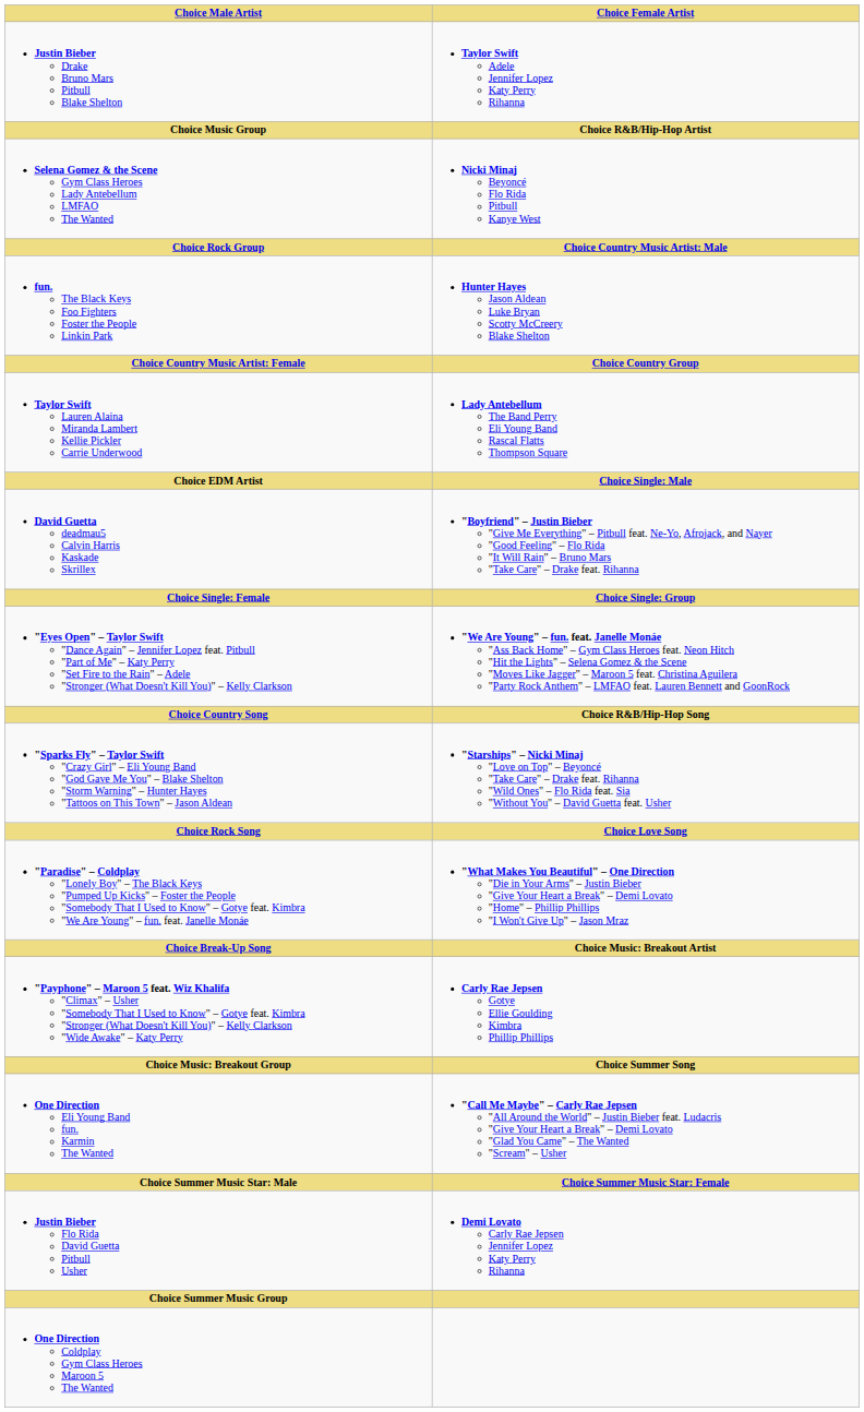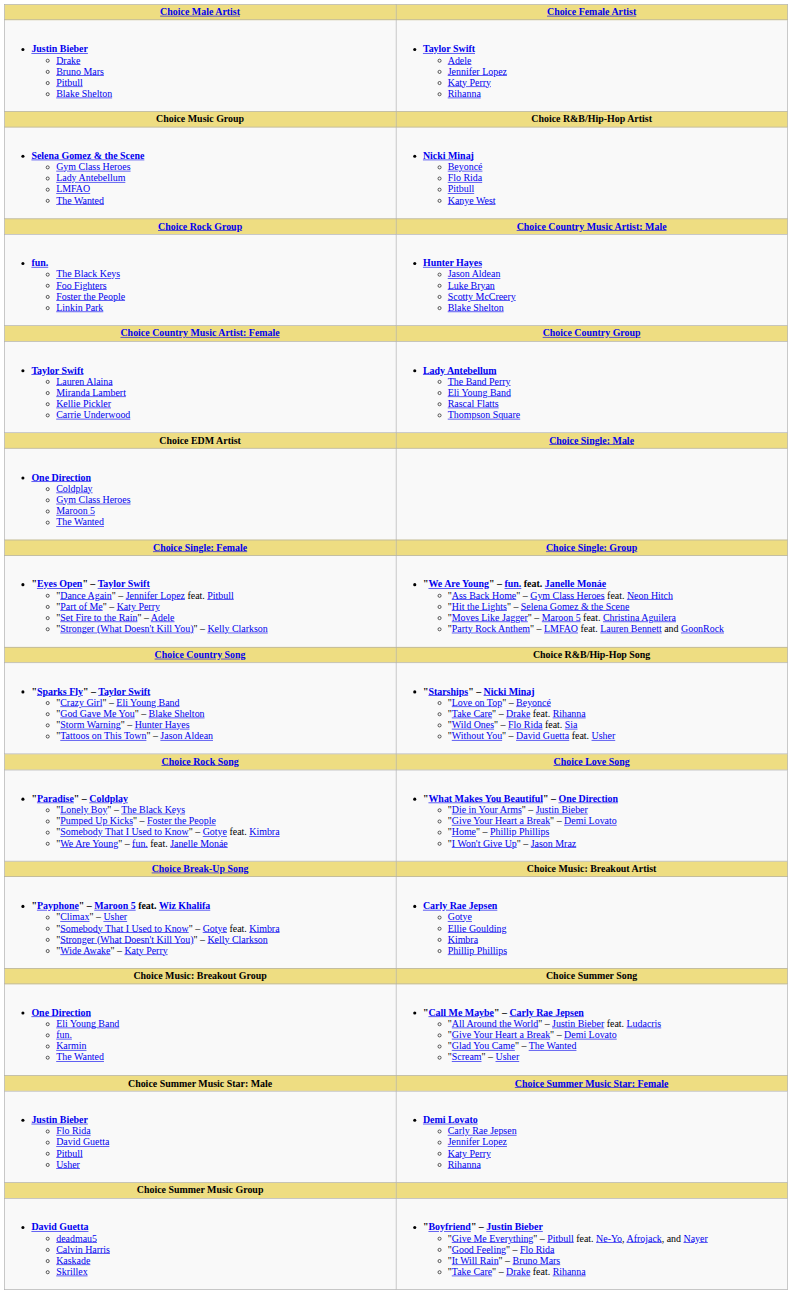rows swapped: David Guetta deadmau5 Calvin Harris Kaskade Skrillex <-> One Direction Coldplay Gym Class Heroes Maroon 5 The Wanted
